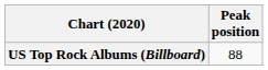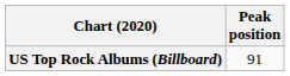US Top Rock Albums (Billboard) | Peak position: 88 -> 91
